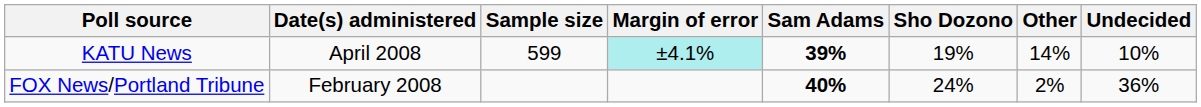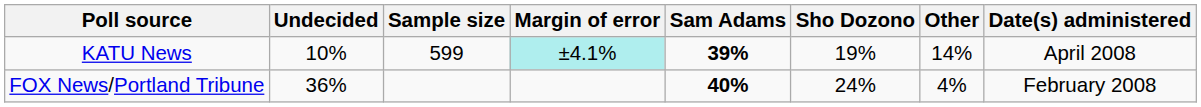columns swapped: Date(s) administered <-> Undecided
FOX News/Portland Tribune | Other: 2% -> 4%
